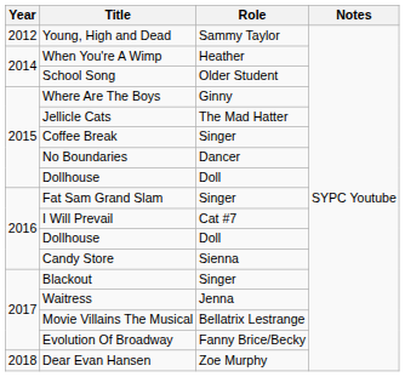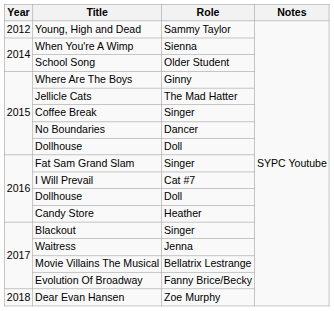When You're A Wimp | Role: Heather -> Sienna
Candy Store | Role: Sienna -> Heather
